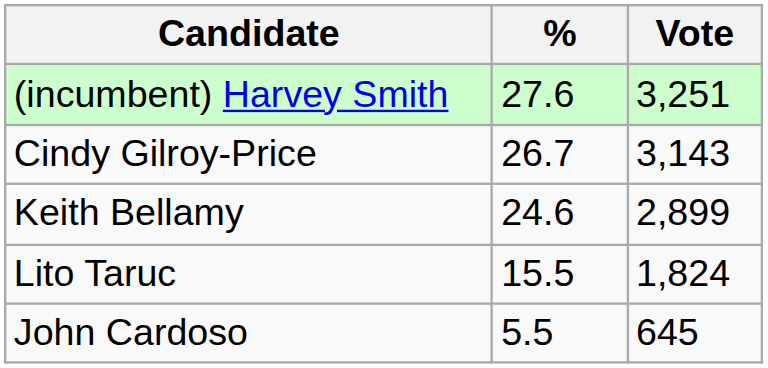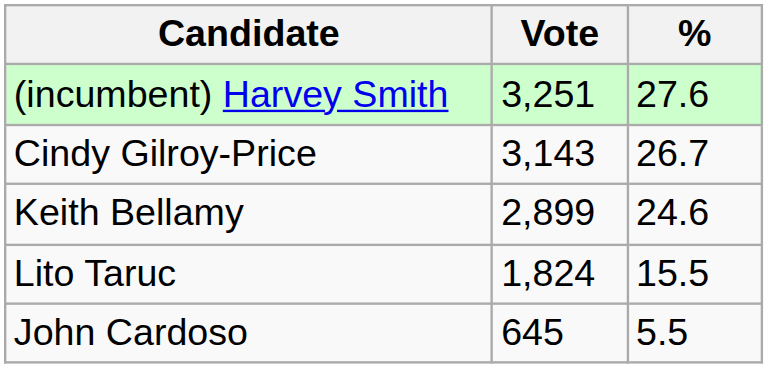columns swapped: Vote <-> %
